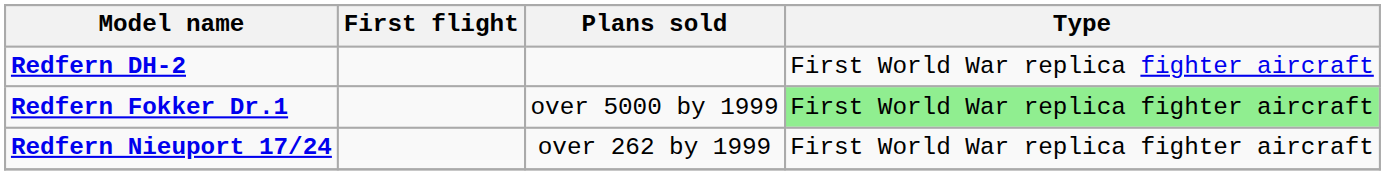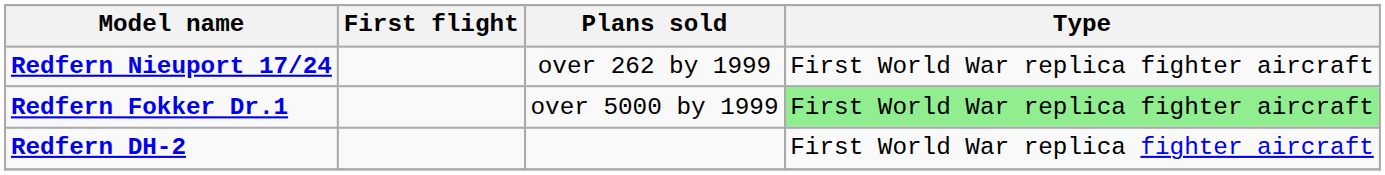rows swapped: Redfern DH-2 <-> Redfern Nieuport 17/24
